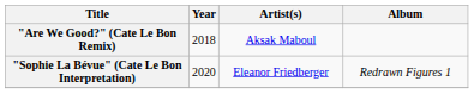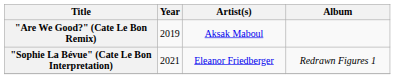"Are We Good?" (Cate Le Bon Remix) | Year: 2018 -> 2019
"Sophie La Bévue" (Cate Le Bon Interpretation) | Year: 2020 -> 2021
